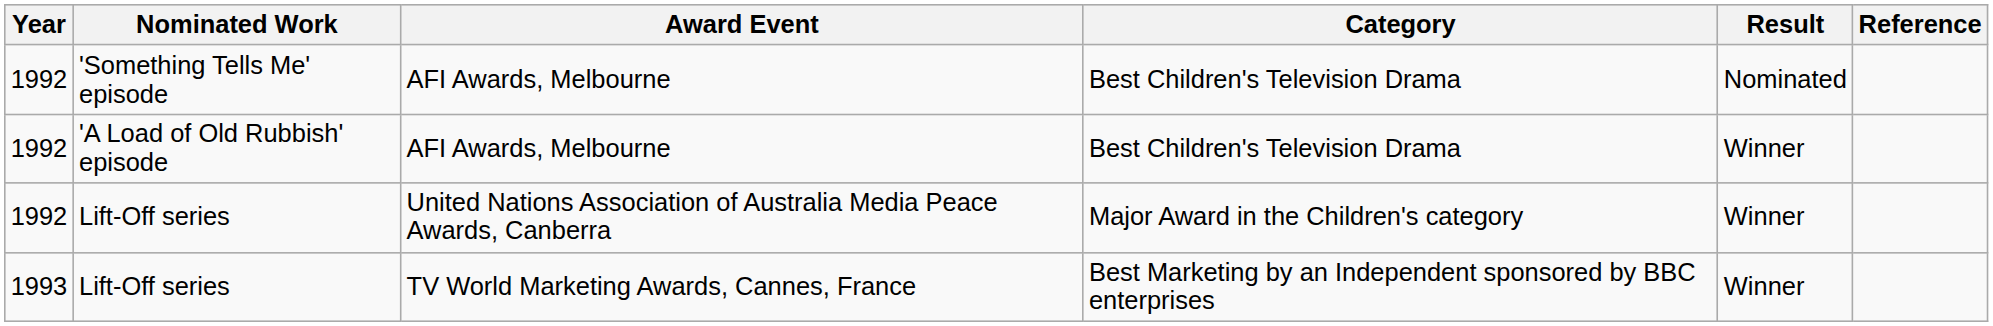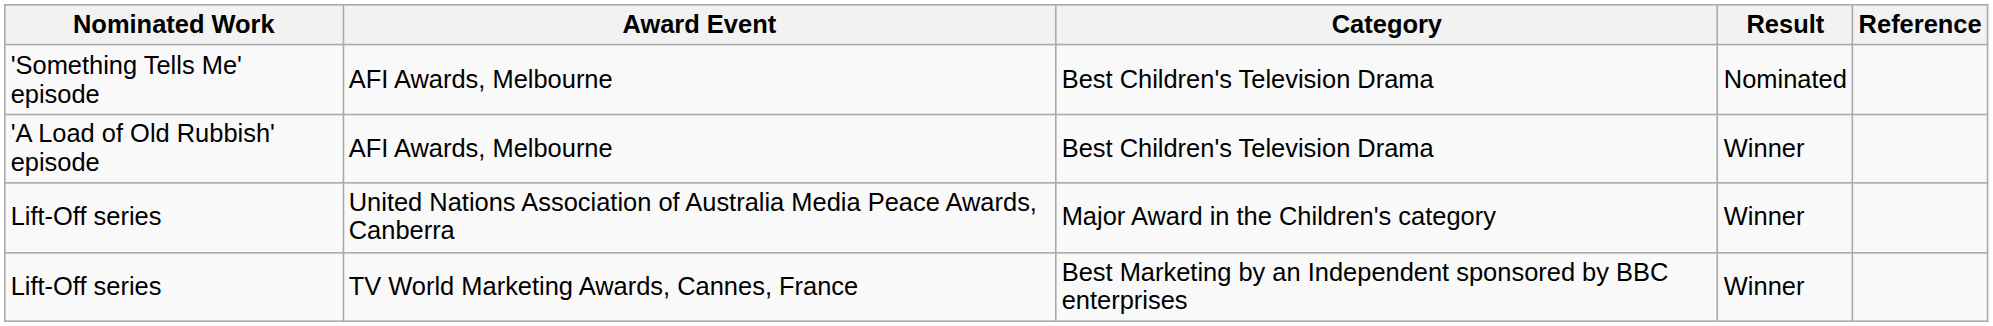- column: Year | 1992 | 1992 | 1992 | 1993
